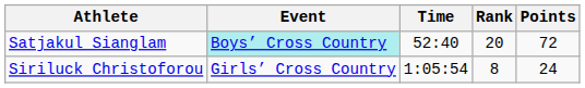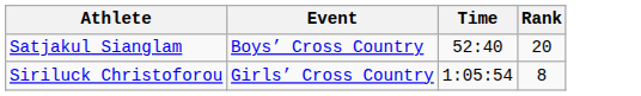- column: Points | 72 | 24
Satjakul Sianglam | Event: paleturquoise background -> no background
